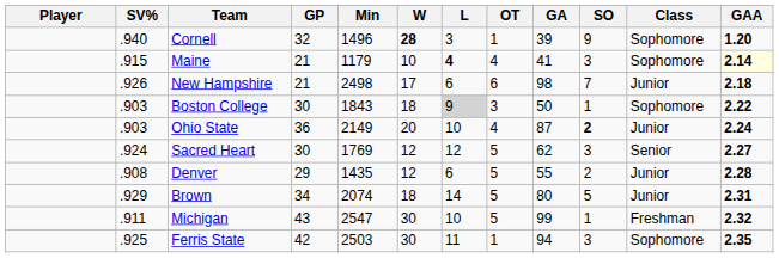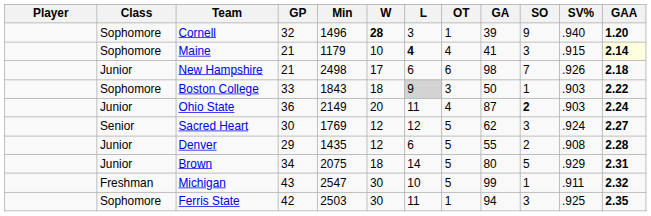columns swapped: Class <-> SV%
Boston College | GP: 30 -> 33
Ohio State | L: 10 -> 11
Brown | Min: 2074 -> 2075
